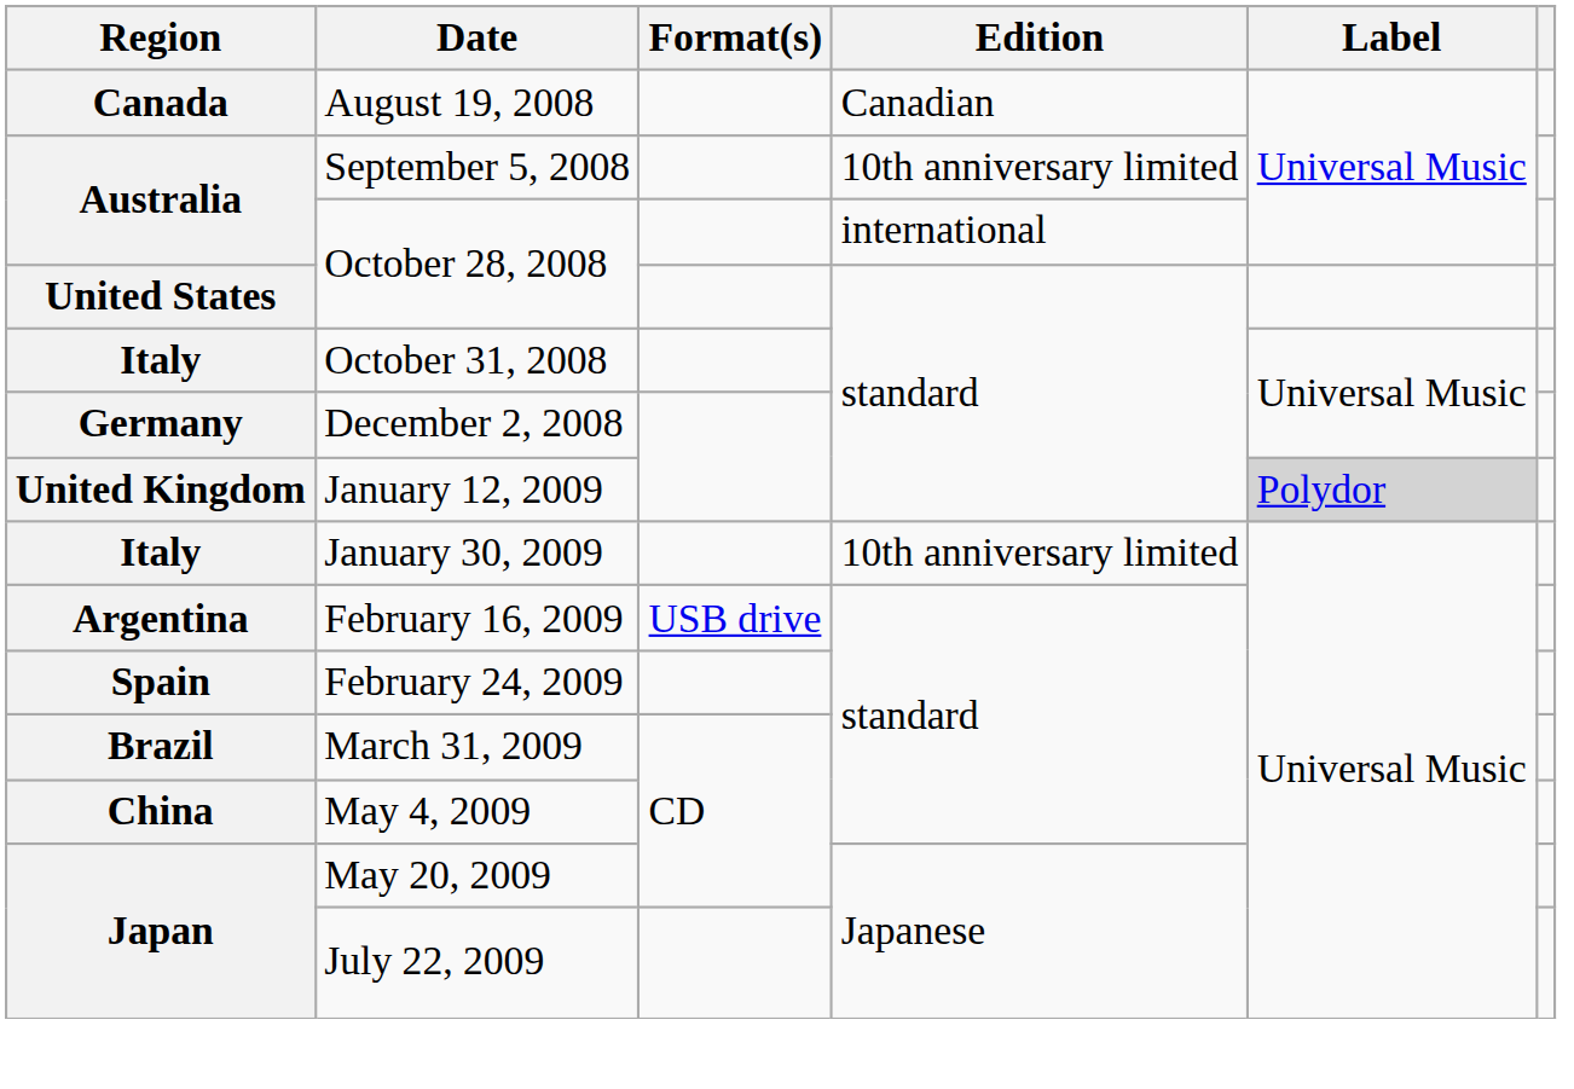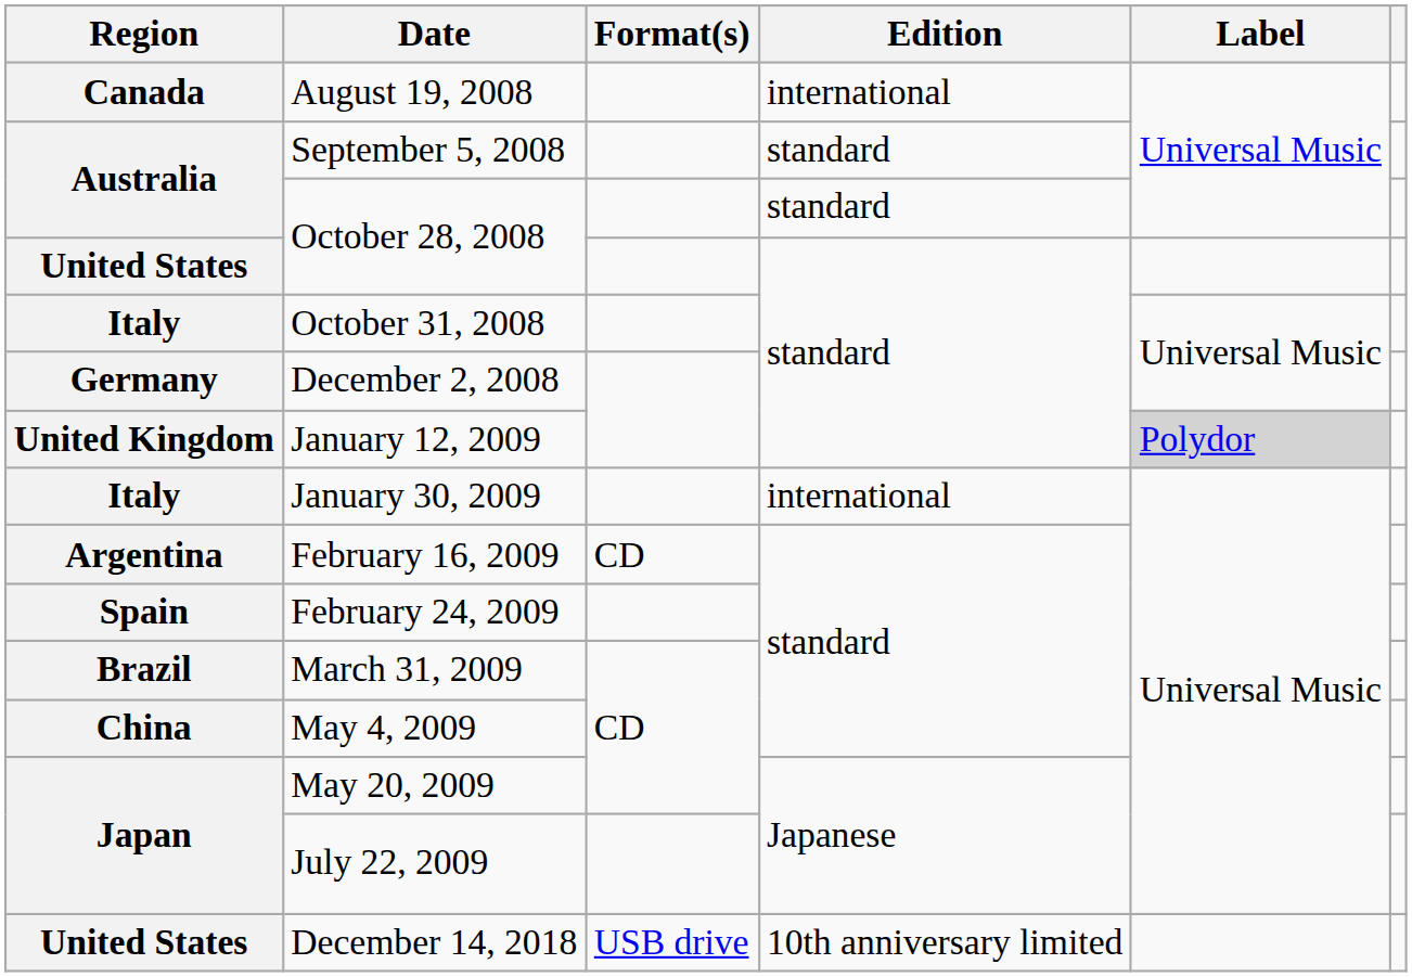August 19, 2008 | Edition: Canadian -> international
September 5, 2008 | Edition: 10th anniversary limited -> standard
Australia / October 28, 2008 | Edition: international -> standard
January 30, 2009 | Edition: 10th anniversary limited -> international
February 16, 2009 | Format(s): USB drive -> CD
+ row: United States | December 14, 2018 | USB drive | 10th anniversary limited
